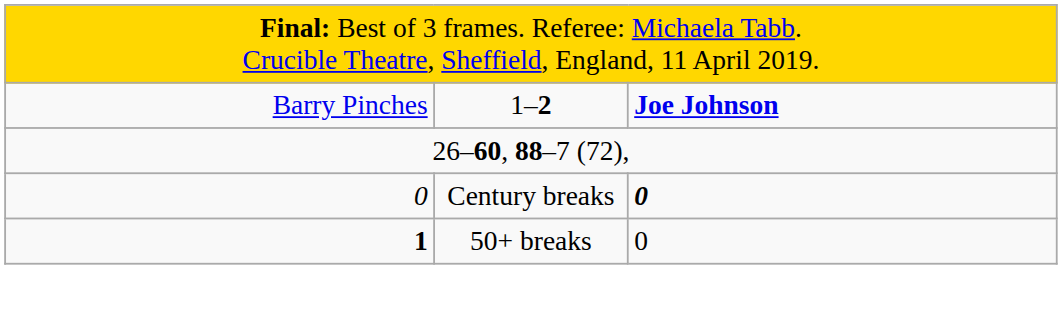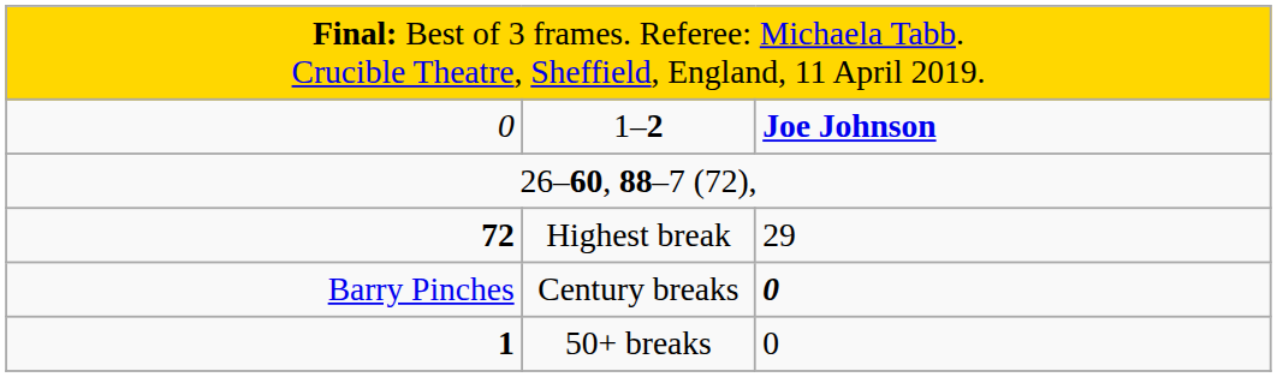1–2 | column 1: Barry Pinches -> 0
+ row: 72 | Highest break | 29
Century breaks | column 1: 0 -> Barry Pinches
